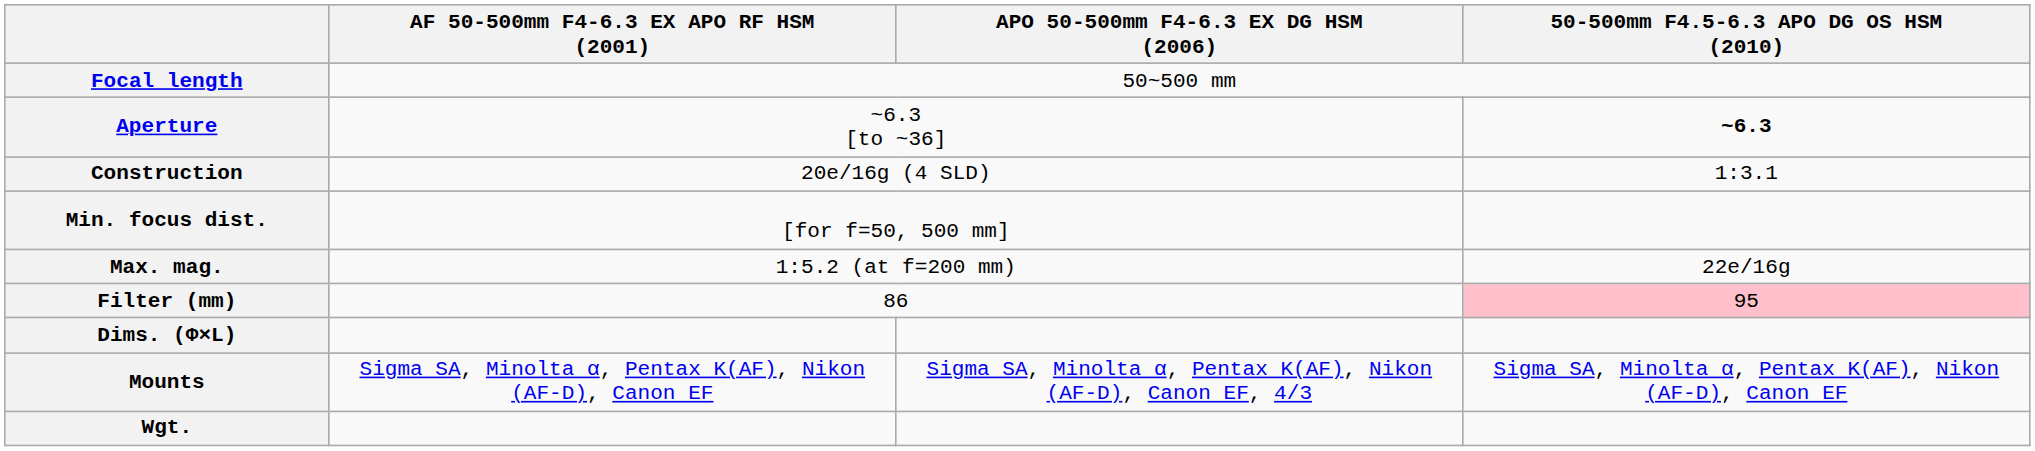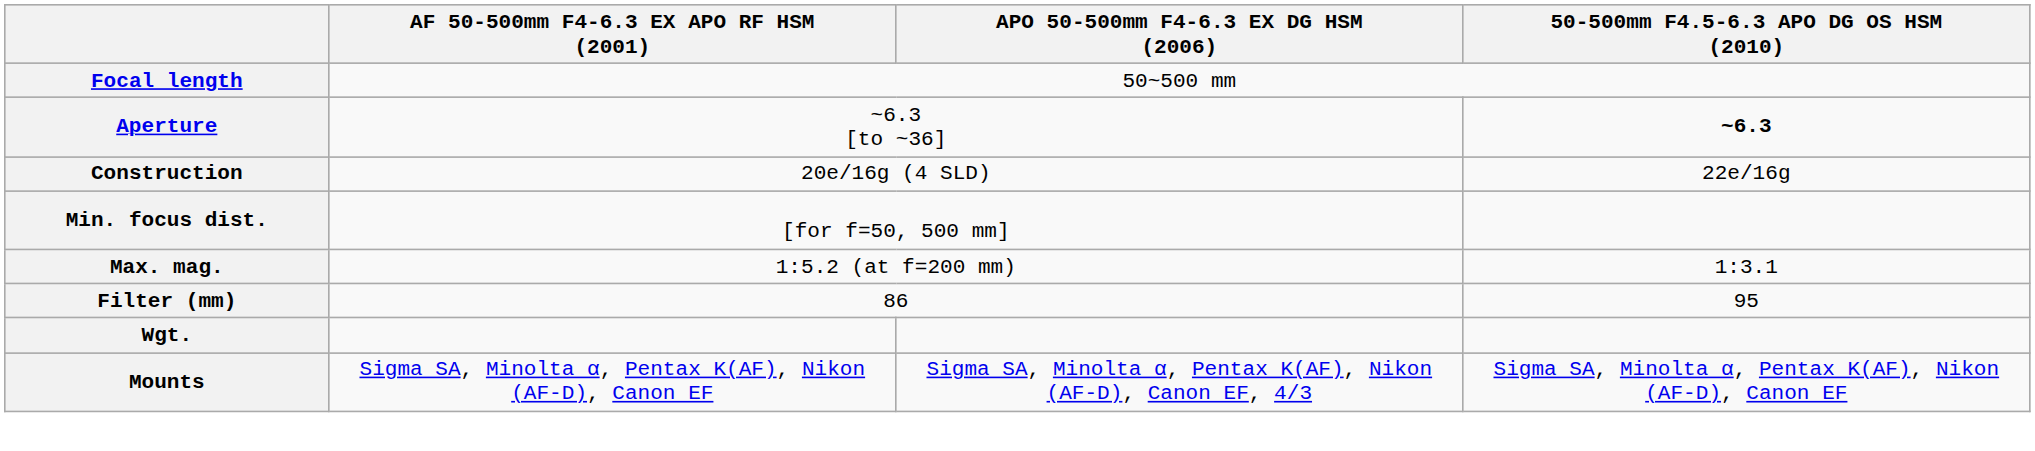Construction | 50-500mm F4.5-6.3 APO DG OS HSM (2010): 1:3.1 -> 22e/16g
Max. mag. | 50-500mm F4.5-6.3 APO DG OS HSM (2010): 22e/16g -> 1:3.1
Filter (mm) | 50-500mm F4.5-6.3 APO DG OS HSM (2010): pink background -> no background
- row: Dims. (Φ×L)
rows swapped: Wgt. <-> Mounts
